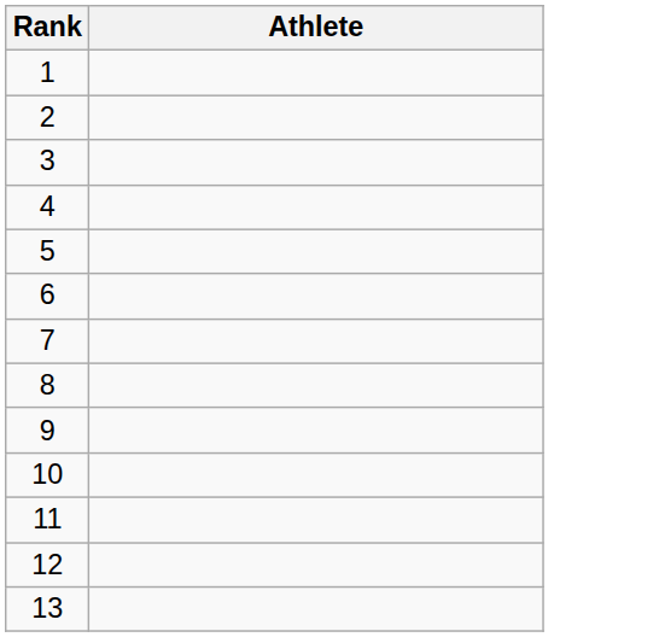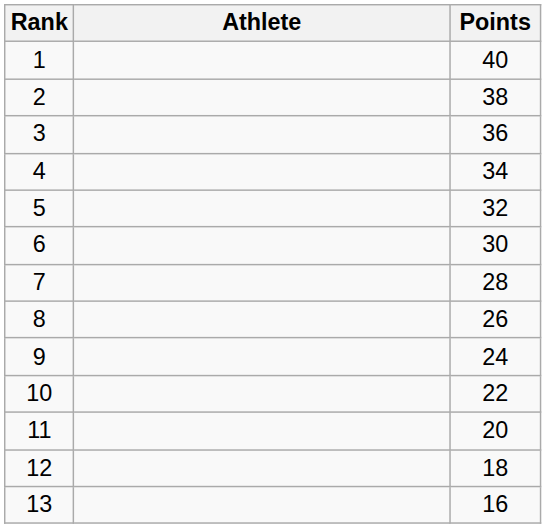+ column: Points | 40 | 38 | 36 | 34 | 32 | 30 | 28 | 26 | 24 | 22 | 20 | 18 | 16
